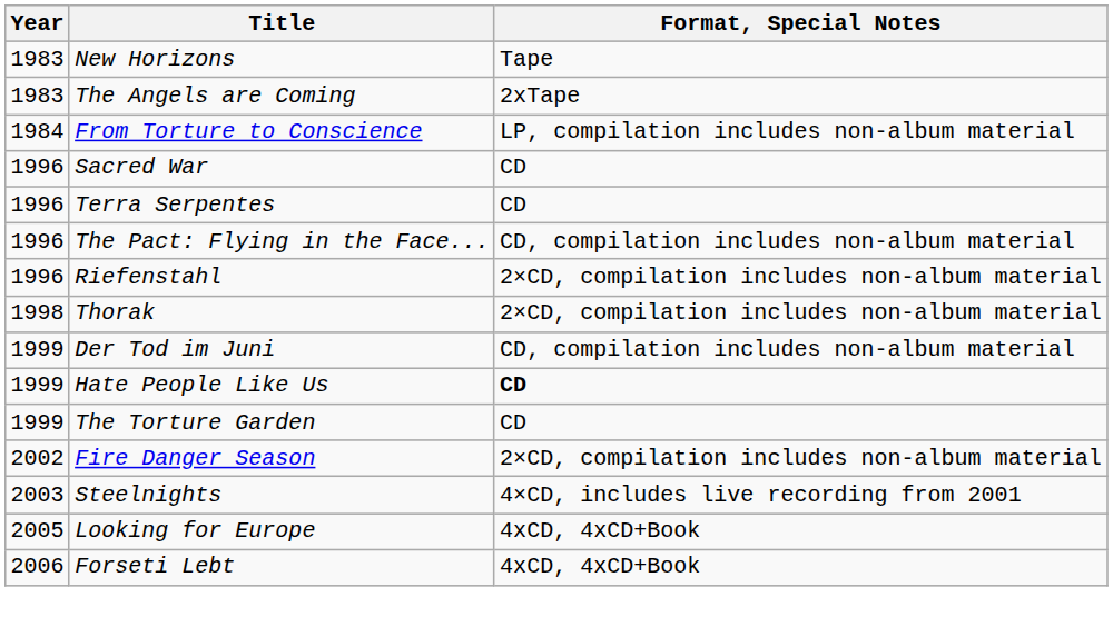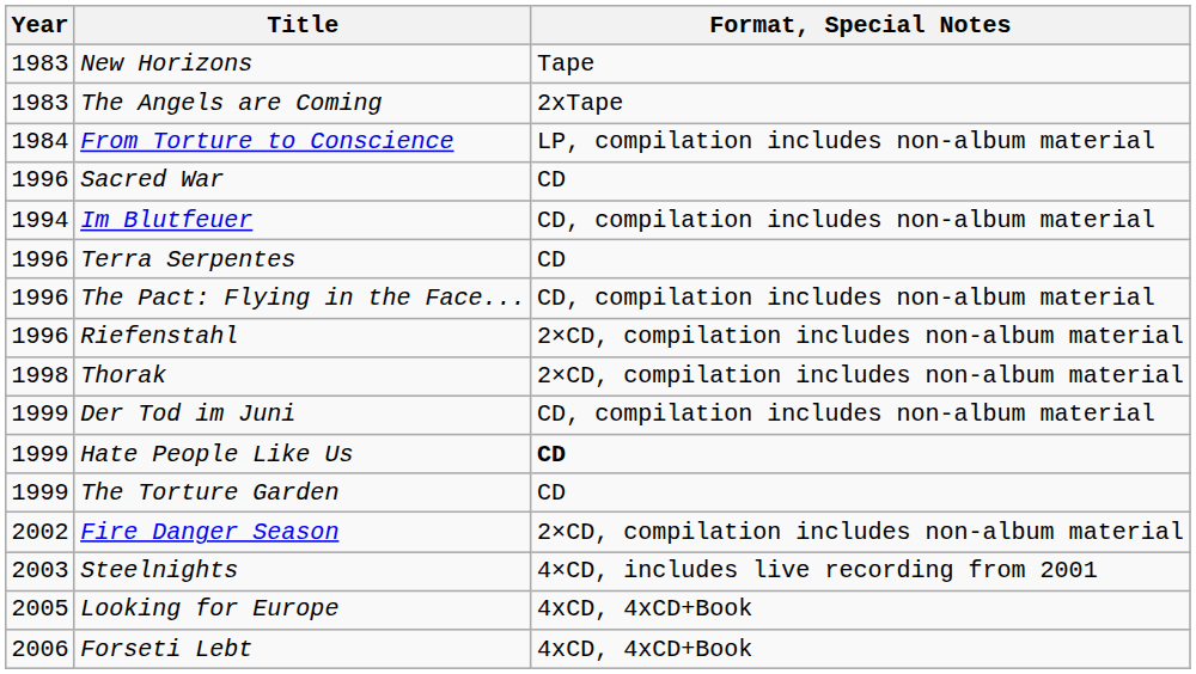+ row: 1994 | Im Blutfeuer | CD, compilation includes non-album material
